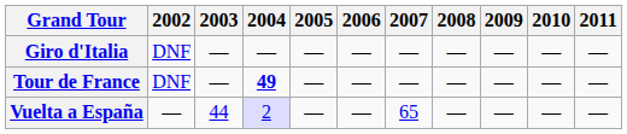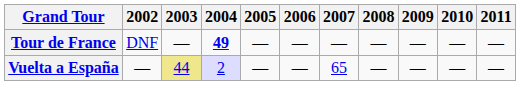- row: Giro d'Italia | DNF | — | — | — | — | — | — | — | — | —
Vuelta a España | 2003: no background -> khaki background
